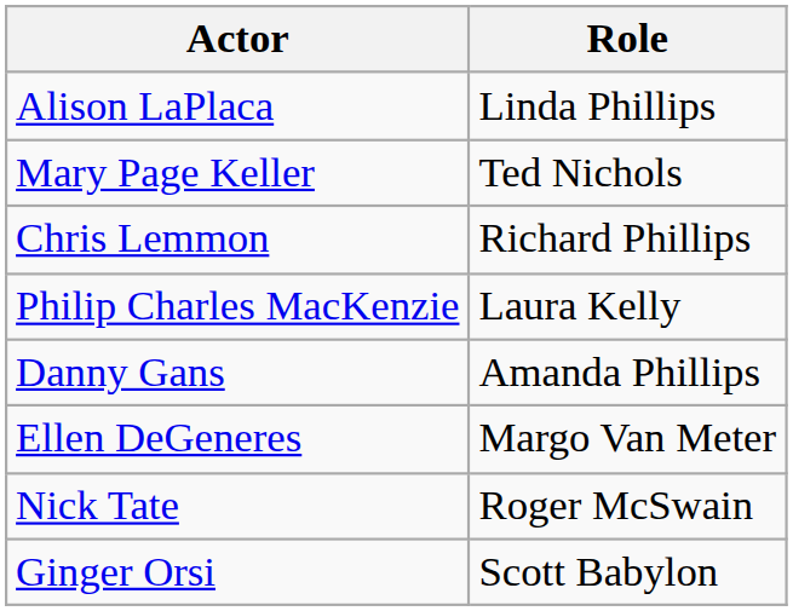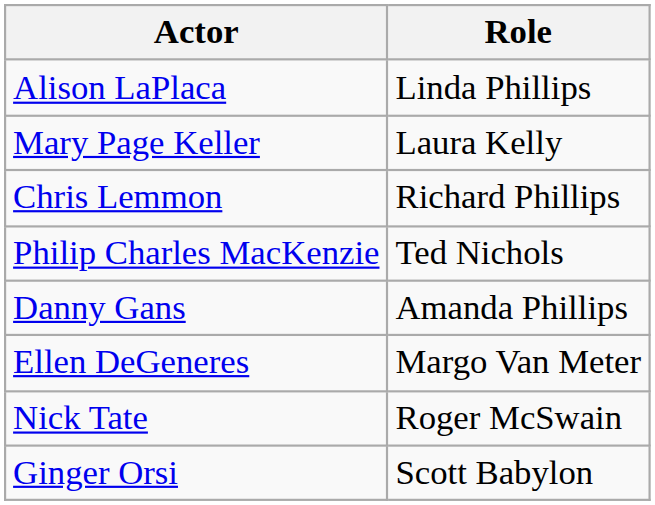Mary Page Keller | Role: Ted Nichols -> Laura Kelly
Philip Charles MacKenzie | Role: Laura Kelly -> Ted Nichols
